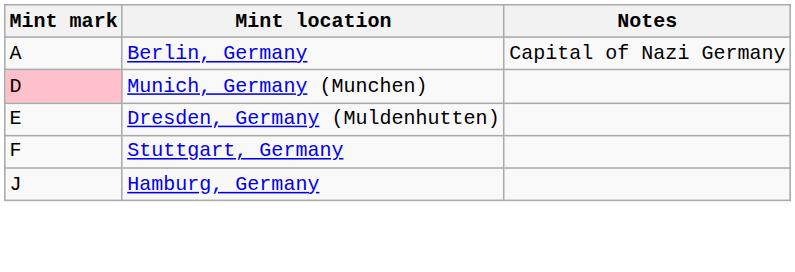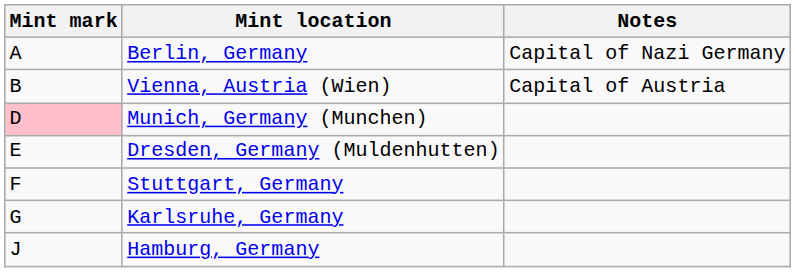+ row: B | Vienna, Austria (Wien) | Capital of Austria
+ row: G | Karlsruhe, Germany
